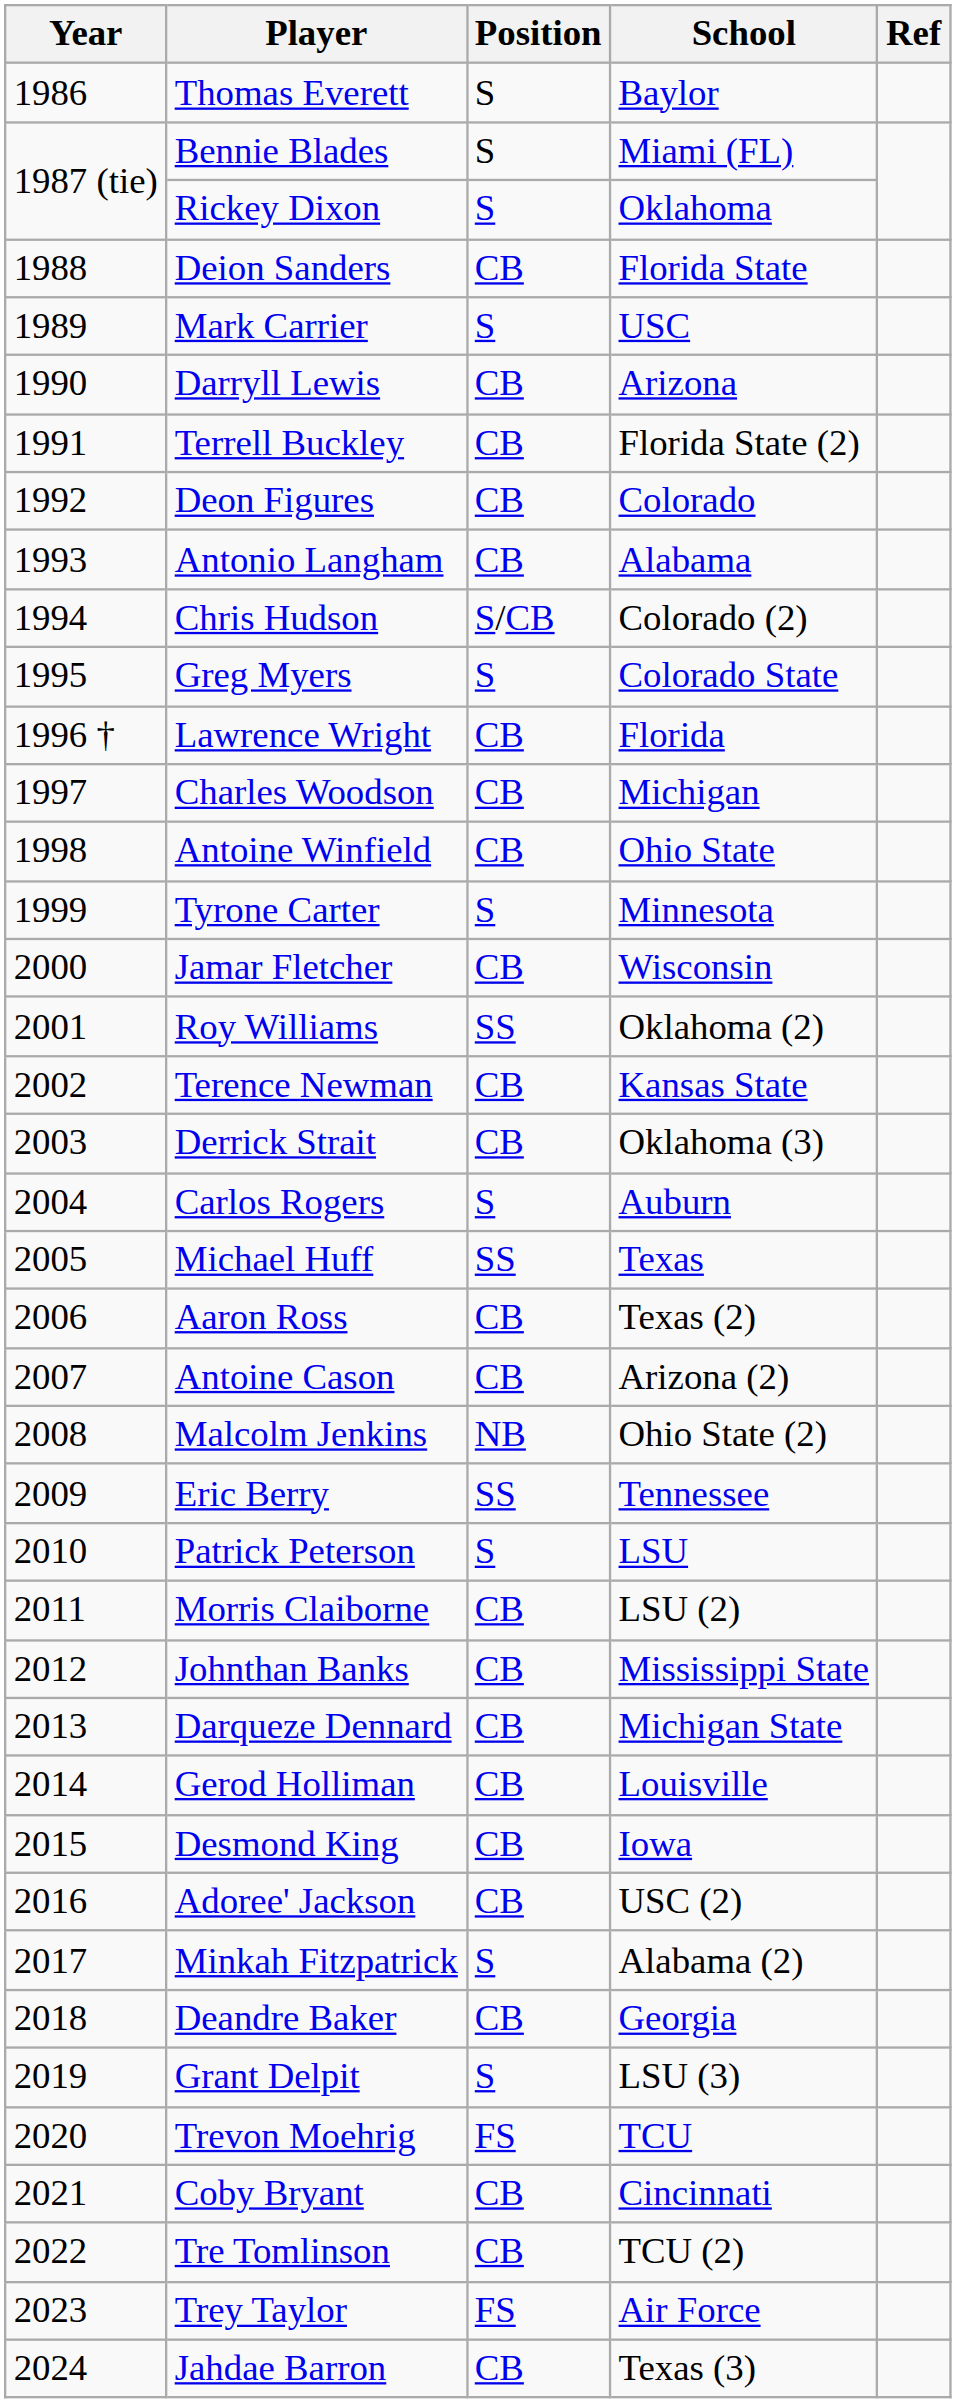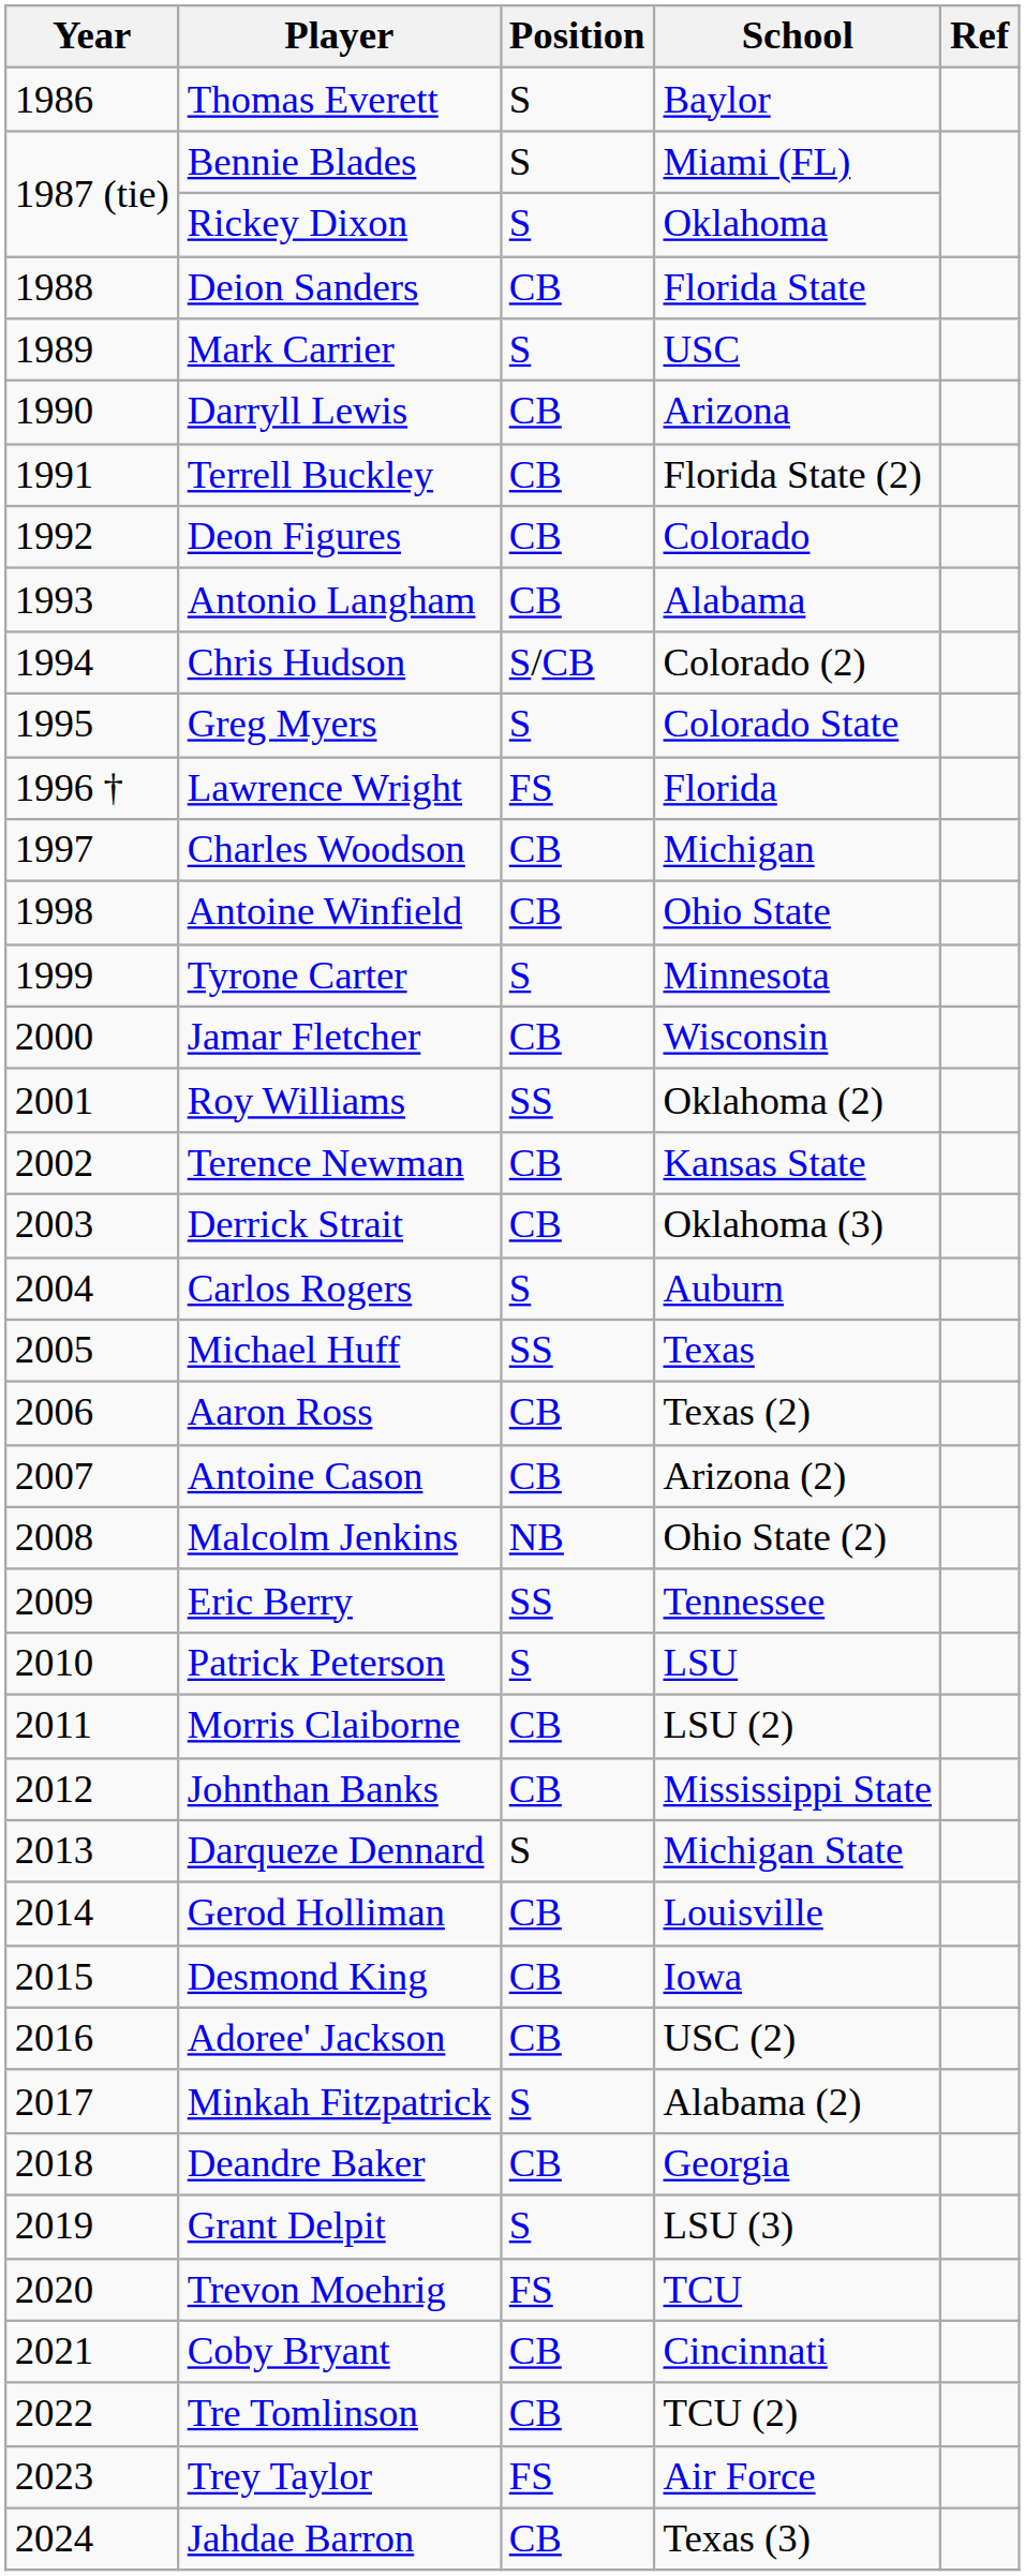Lawrence Wright | Position: CB -> FS
Darqueze Dennard | Position: CB -> S
